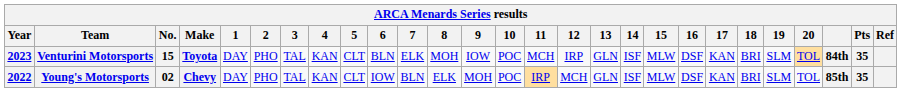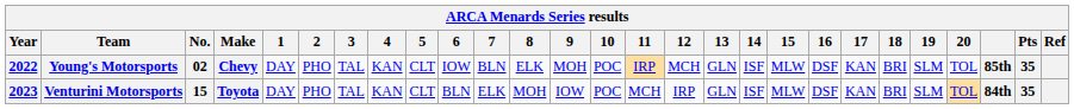rows swapped: Young's Motorsports <-> Venturini Motorsports
